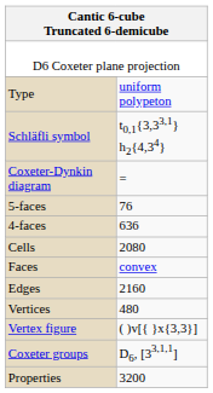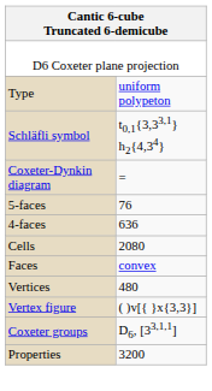- row: Edges | 2160
